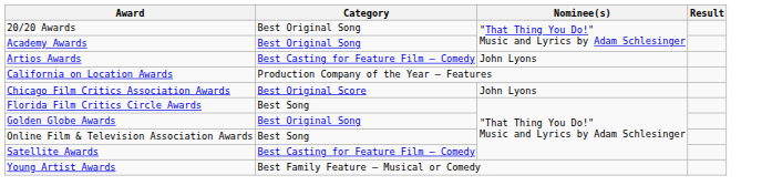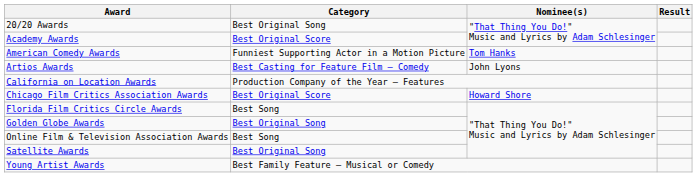Academy Awards | Category: Best Original Song -> Best Original Score
+ row: American Comedy Awards | Funniest Supporting Actor in a Motion Picture | Tom Hanks
Chicago Film Critics Association Awards | Nominee(s): John Lyons -> Howard Shore
Satellite Awards | Category: Best Casting for Feature Film – Comedy -> Best Original Song
